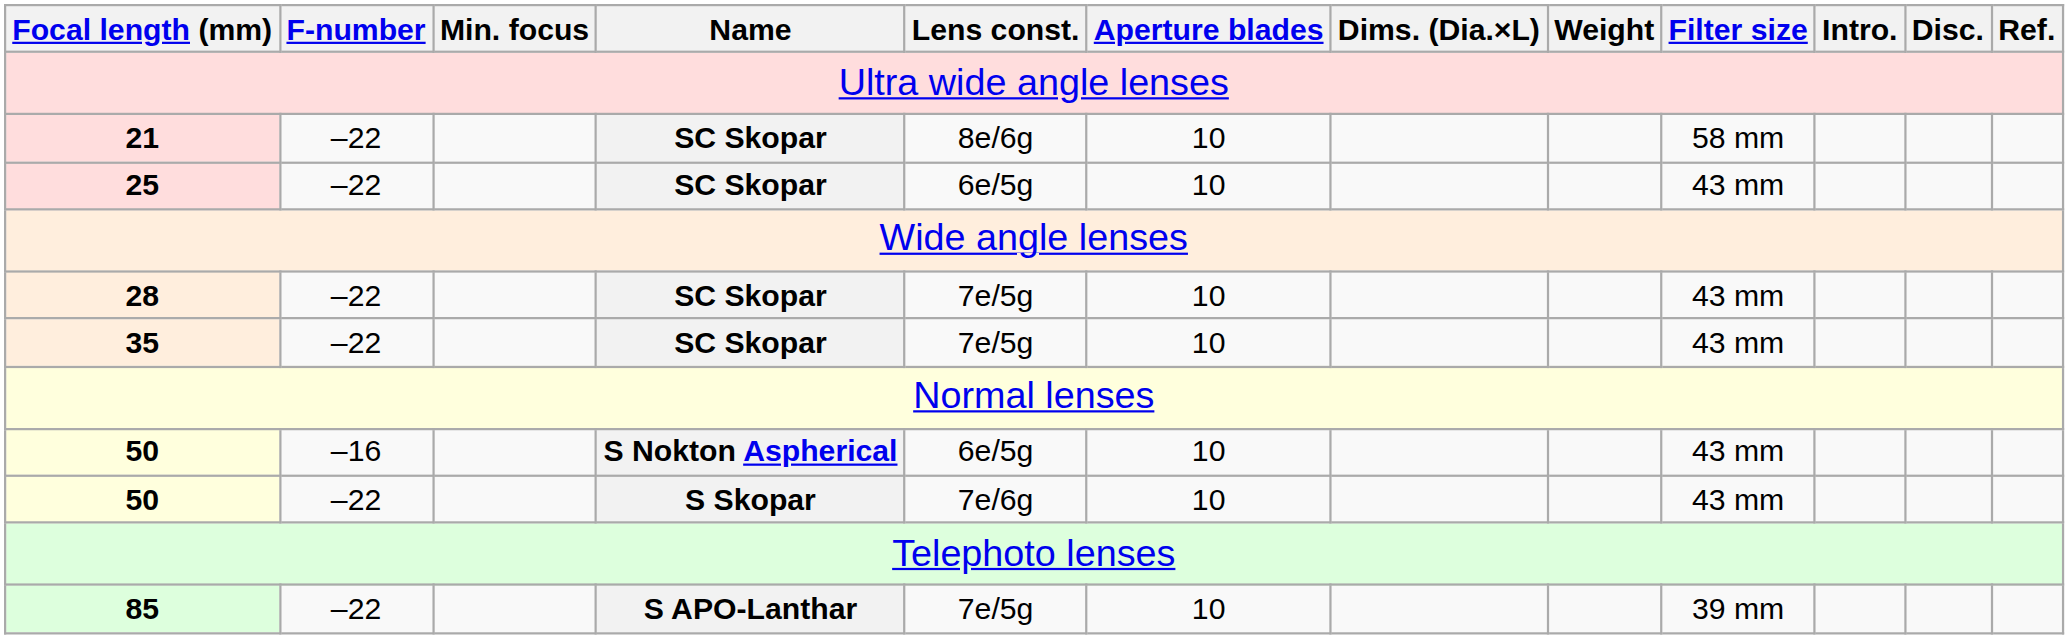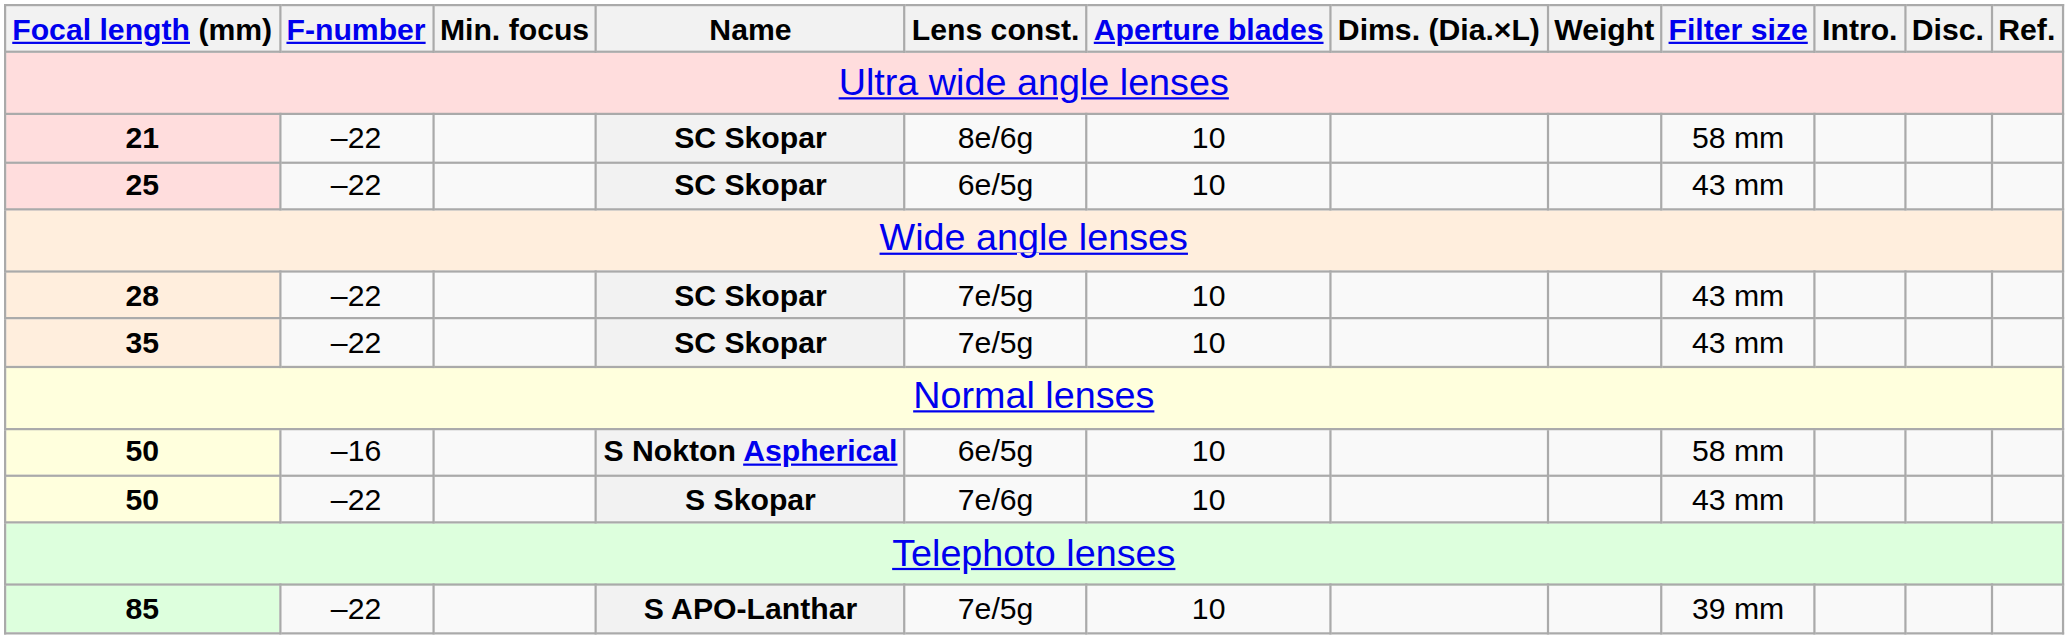50 / S Nokton Aspherical | Filter size: 43 mm -> 58 mm
